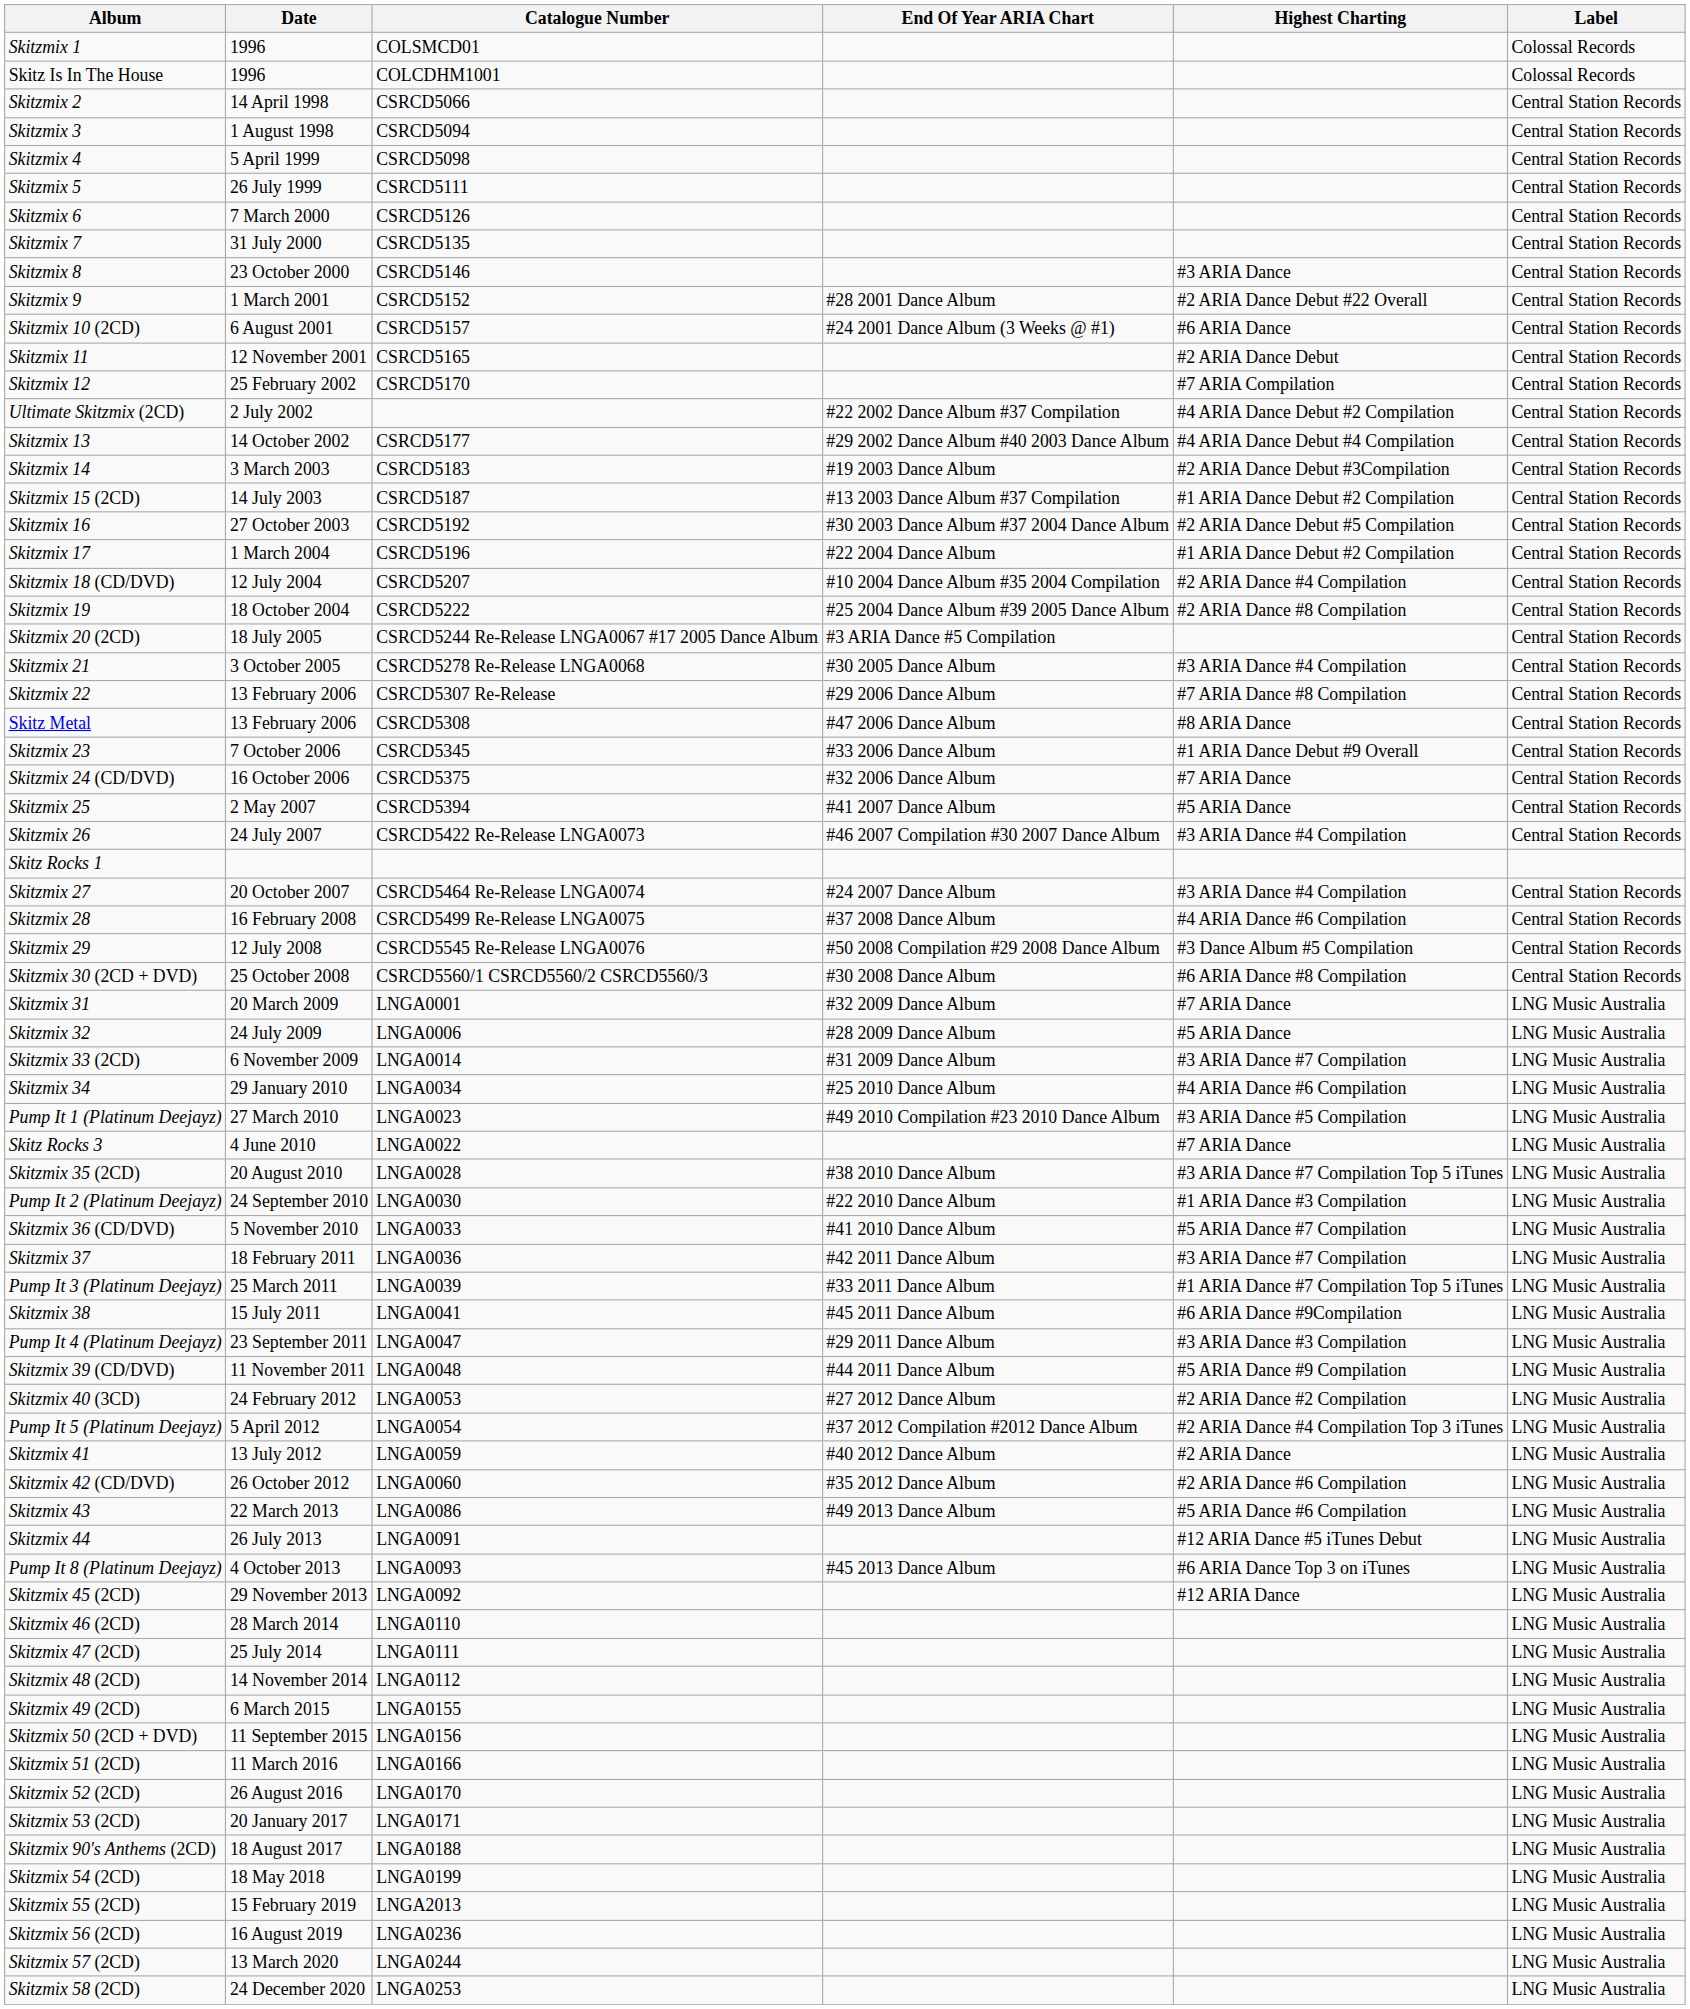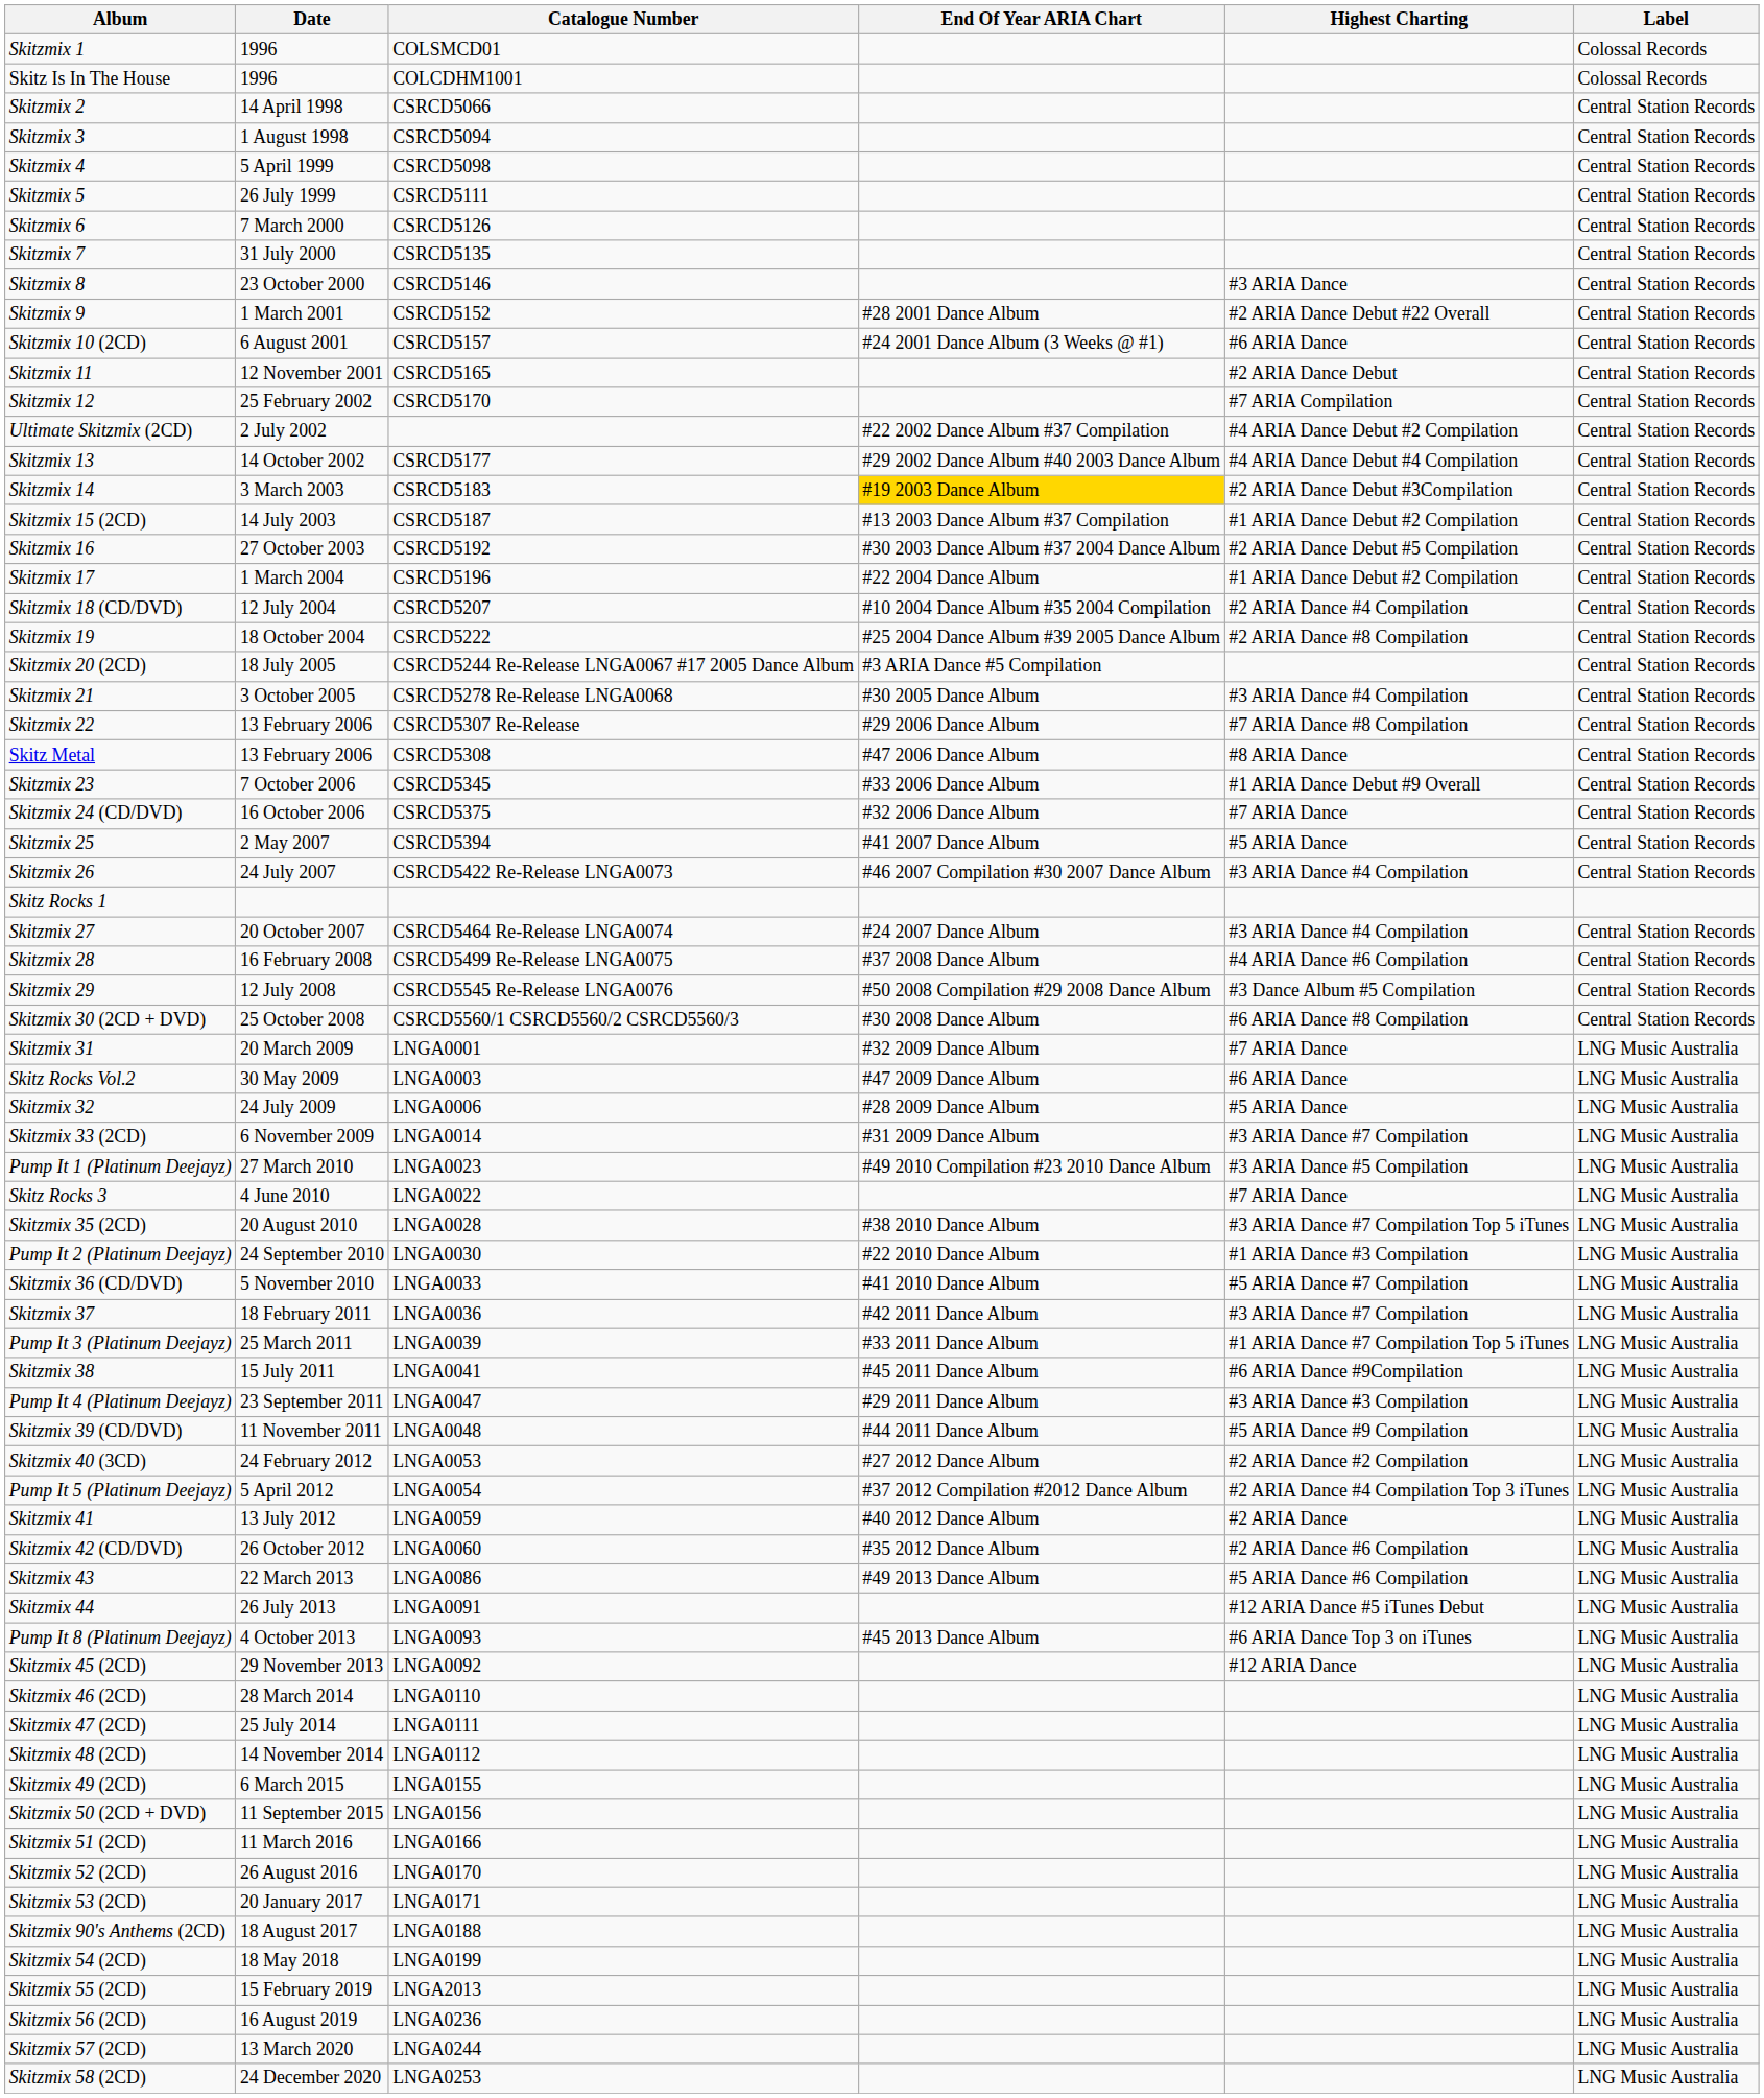Skitzmix 14 | End Of Year ARIA Chart: no background -> gold background
+ row: Skitz Rocks Vol.2 | 30 May 2009 | LNGA0003 | #47 2009 Dance Album | #6 ARIA Dance | LNG Music Australia
- row: Skitzmix 34 | 29 January 2010 | LNGA0034 | #25 2010 Dance Album | #4 ARIA Dance #6 Compilation | LNG Music Australia
